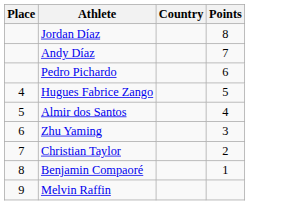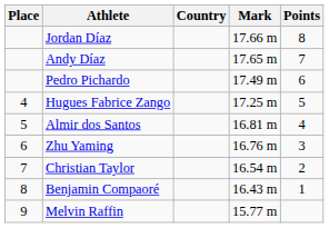+ column: Mark | 17.66 m | 17.65 m | 17.49 m | 17.25 m | 16.81 m | 16.76 m | 16.54 m | 16.43 m | 15.77 m
